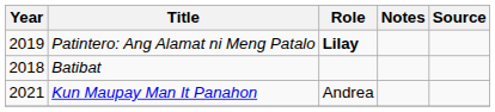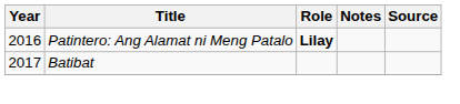Patintero: Ang Alamat ni Meng Patalo | Year: 2019 -> 2016
Batibat | Year: 2018 -> 2017
- row: 2021 | Kun Maupay Man It Panahon | Andrea
